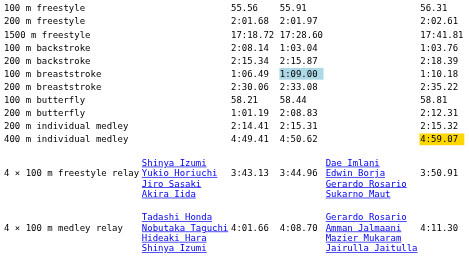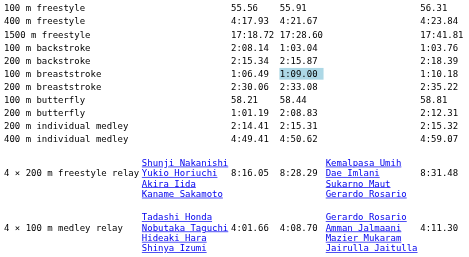- row: 200 m freestyle | 2:01.68 | 2:01.97 | 2:02.61
+ row: 400 m freestyle | 4:17.93 | 4:21.67 | 4:23.84
400 m individual medley | column 7: gold background -> no background
- row: 4 × 100 m freestyle relay | Shinya Izumi Yukio Horiuchi Jiro Sasaki Akira Iida | 3:43.13 | 3:44.96 | Dae Imlani Edwin Borja Gerardo Rosario Sukarno Maut | 3:50.91
+ row: 4 × 200 m freestyle relay | Shunji Nakanishi Yukio Horiuchi Akira Iida Kaname Sakamoto | 8:16.05 | 8:28.29 | Kemalpasa Umih Dae Imlani Sukarno Maut Gerardo Rosario | 8:31.48
